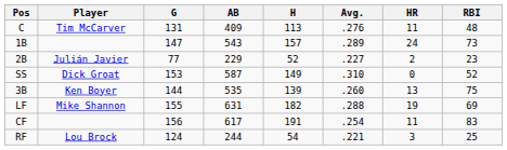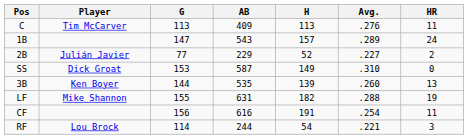- column: RBI | 48 | 73 | 23 | 52 | 75 | 69 | 83 | 25
C | G: 131 -> 113
CF | AB: 617 -> 616
RF | G: 124 -> 114
